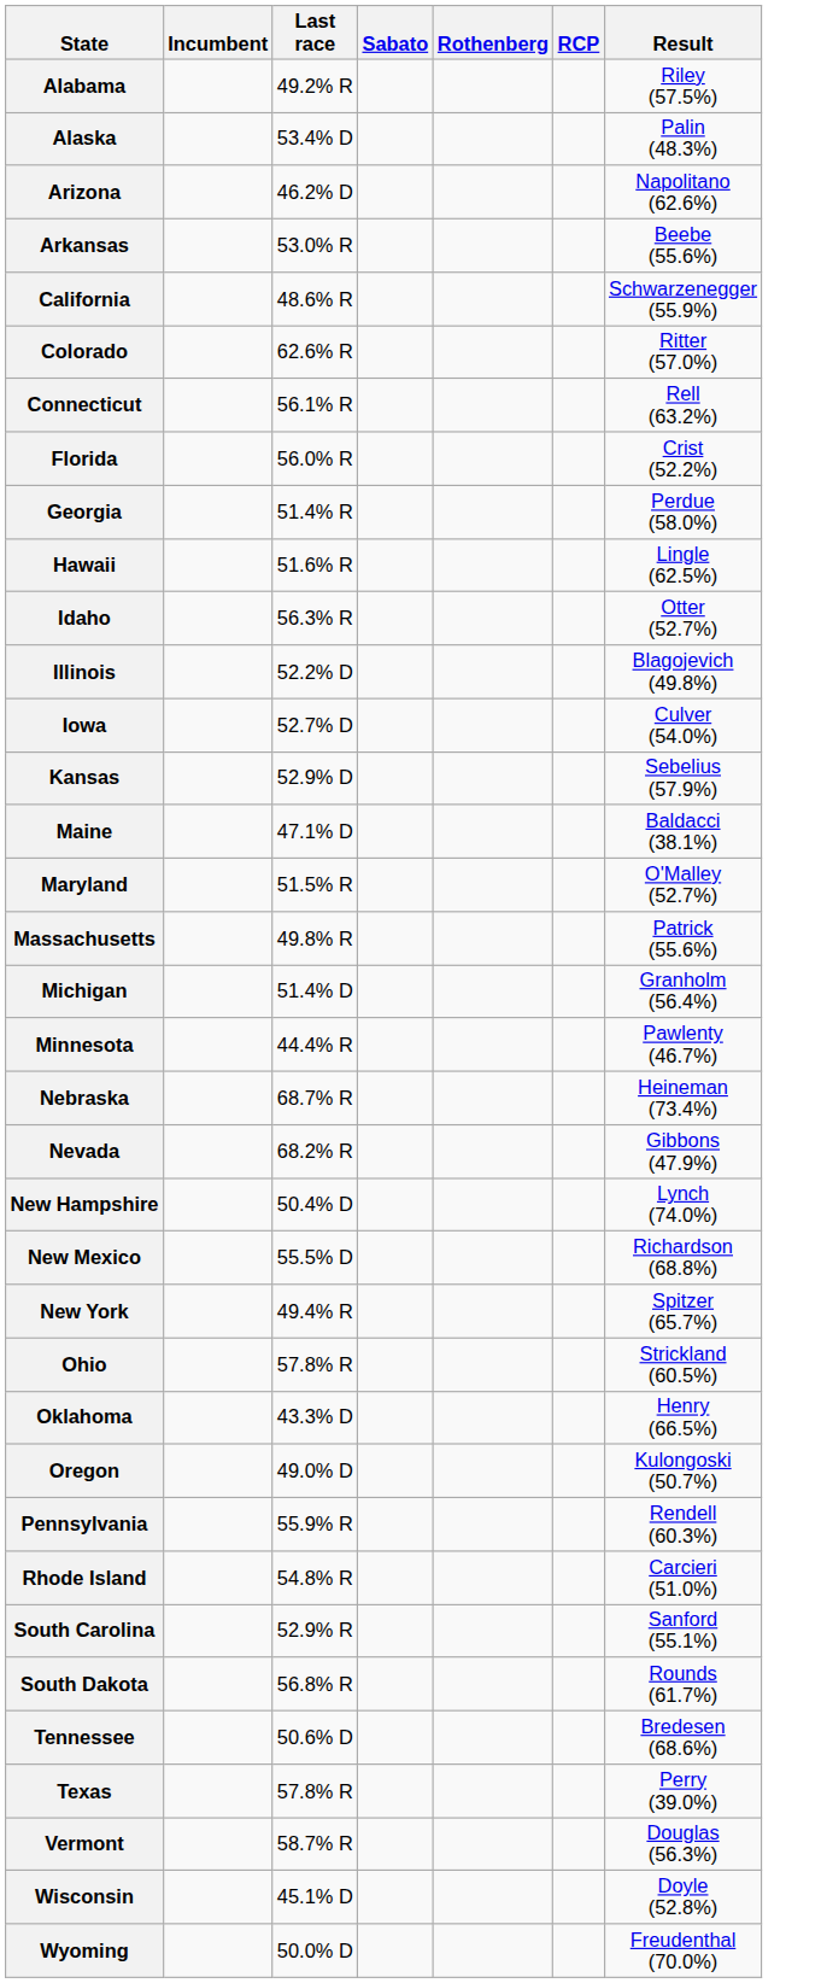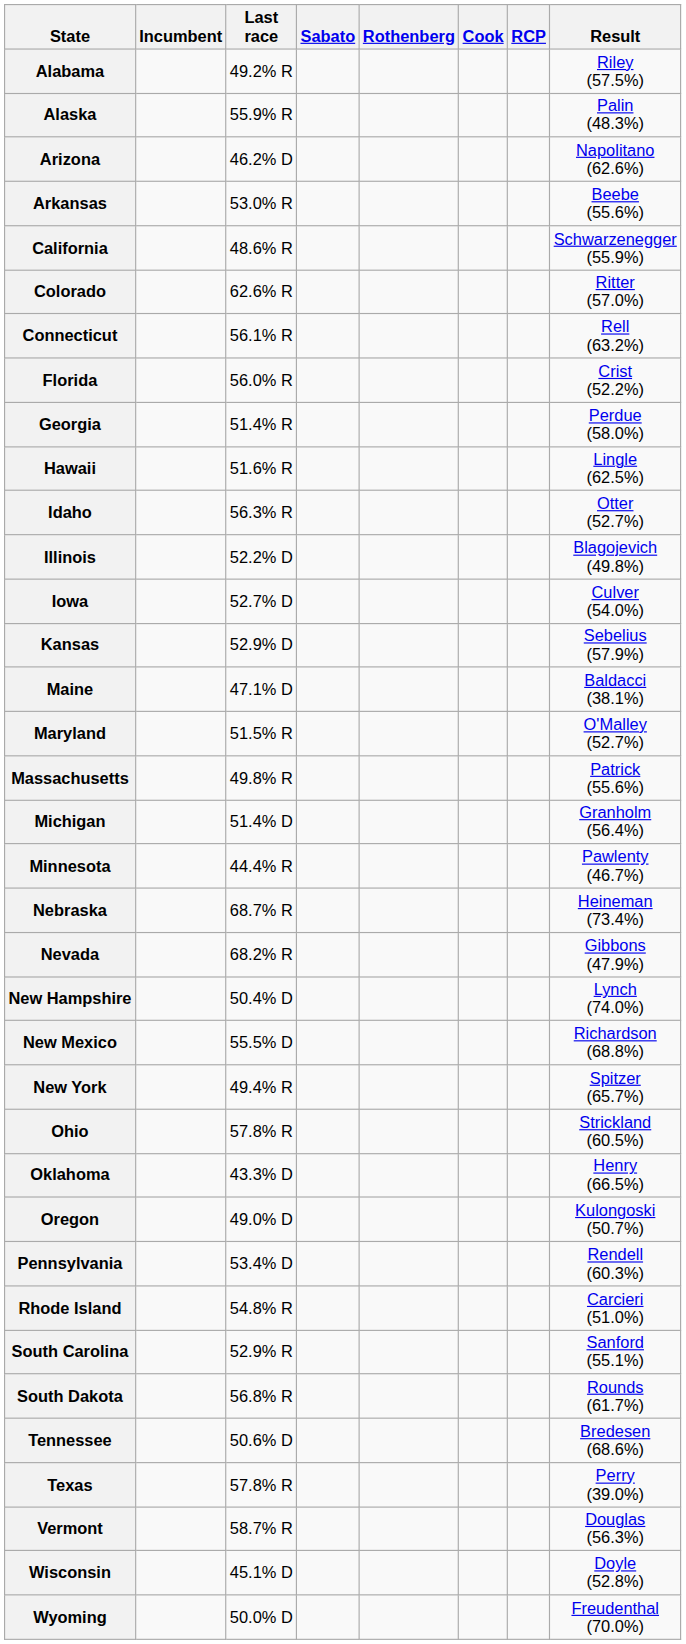+ column: Cook
Alaska | Last race: 53.4% D -> 55.9% R
Pennsylvania | Last race: 55.9% R -> 53.4% D
